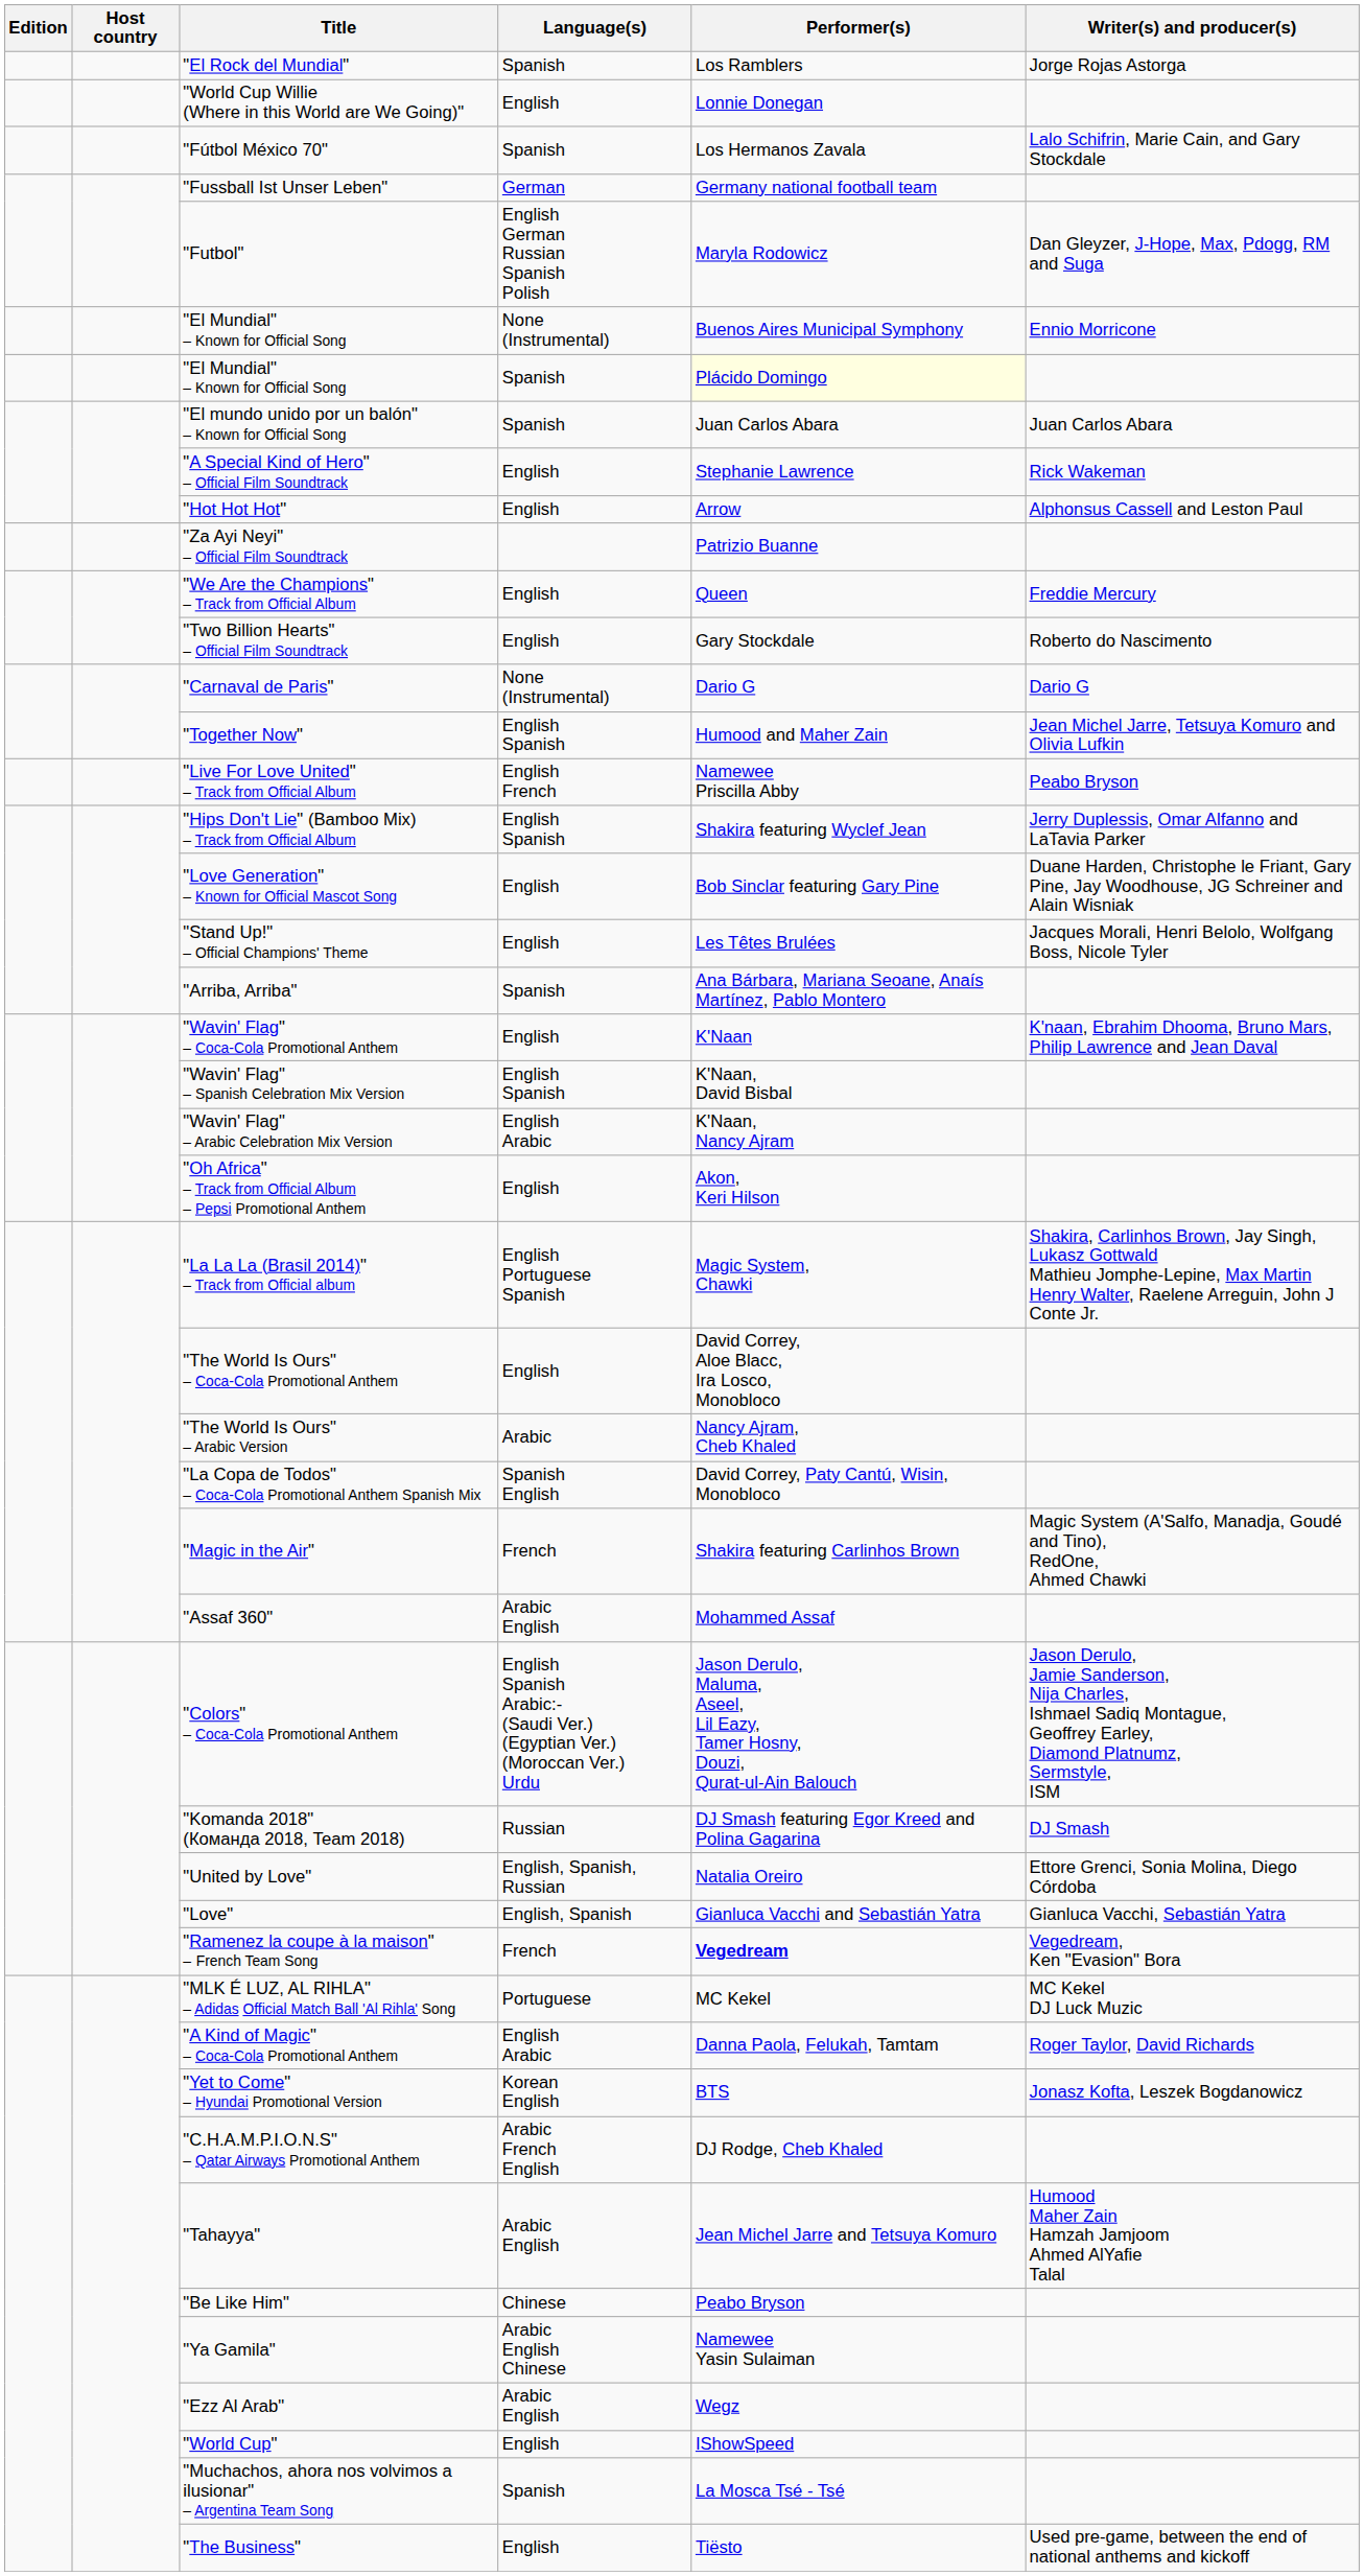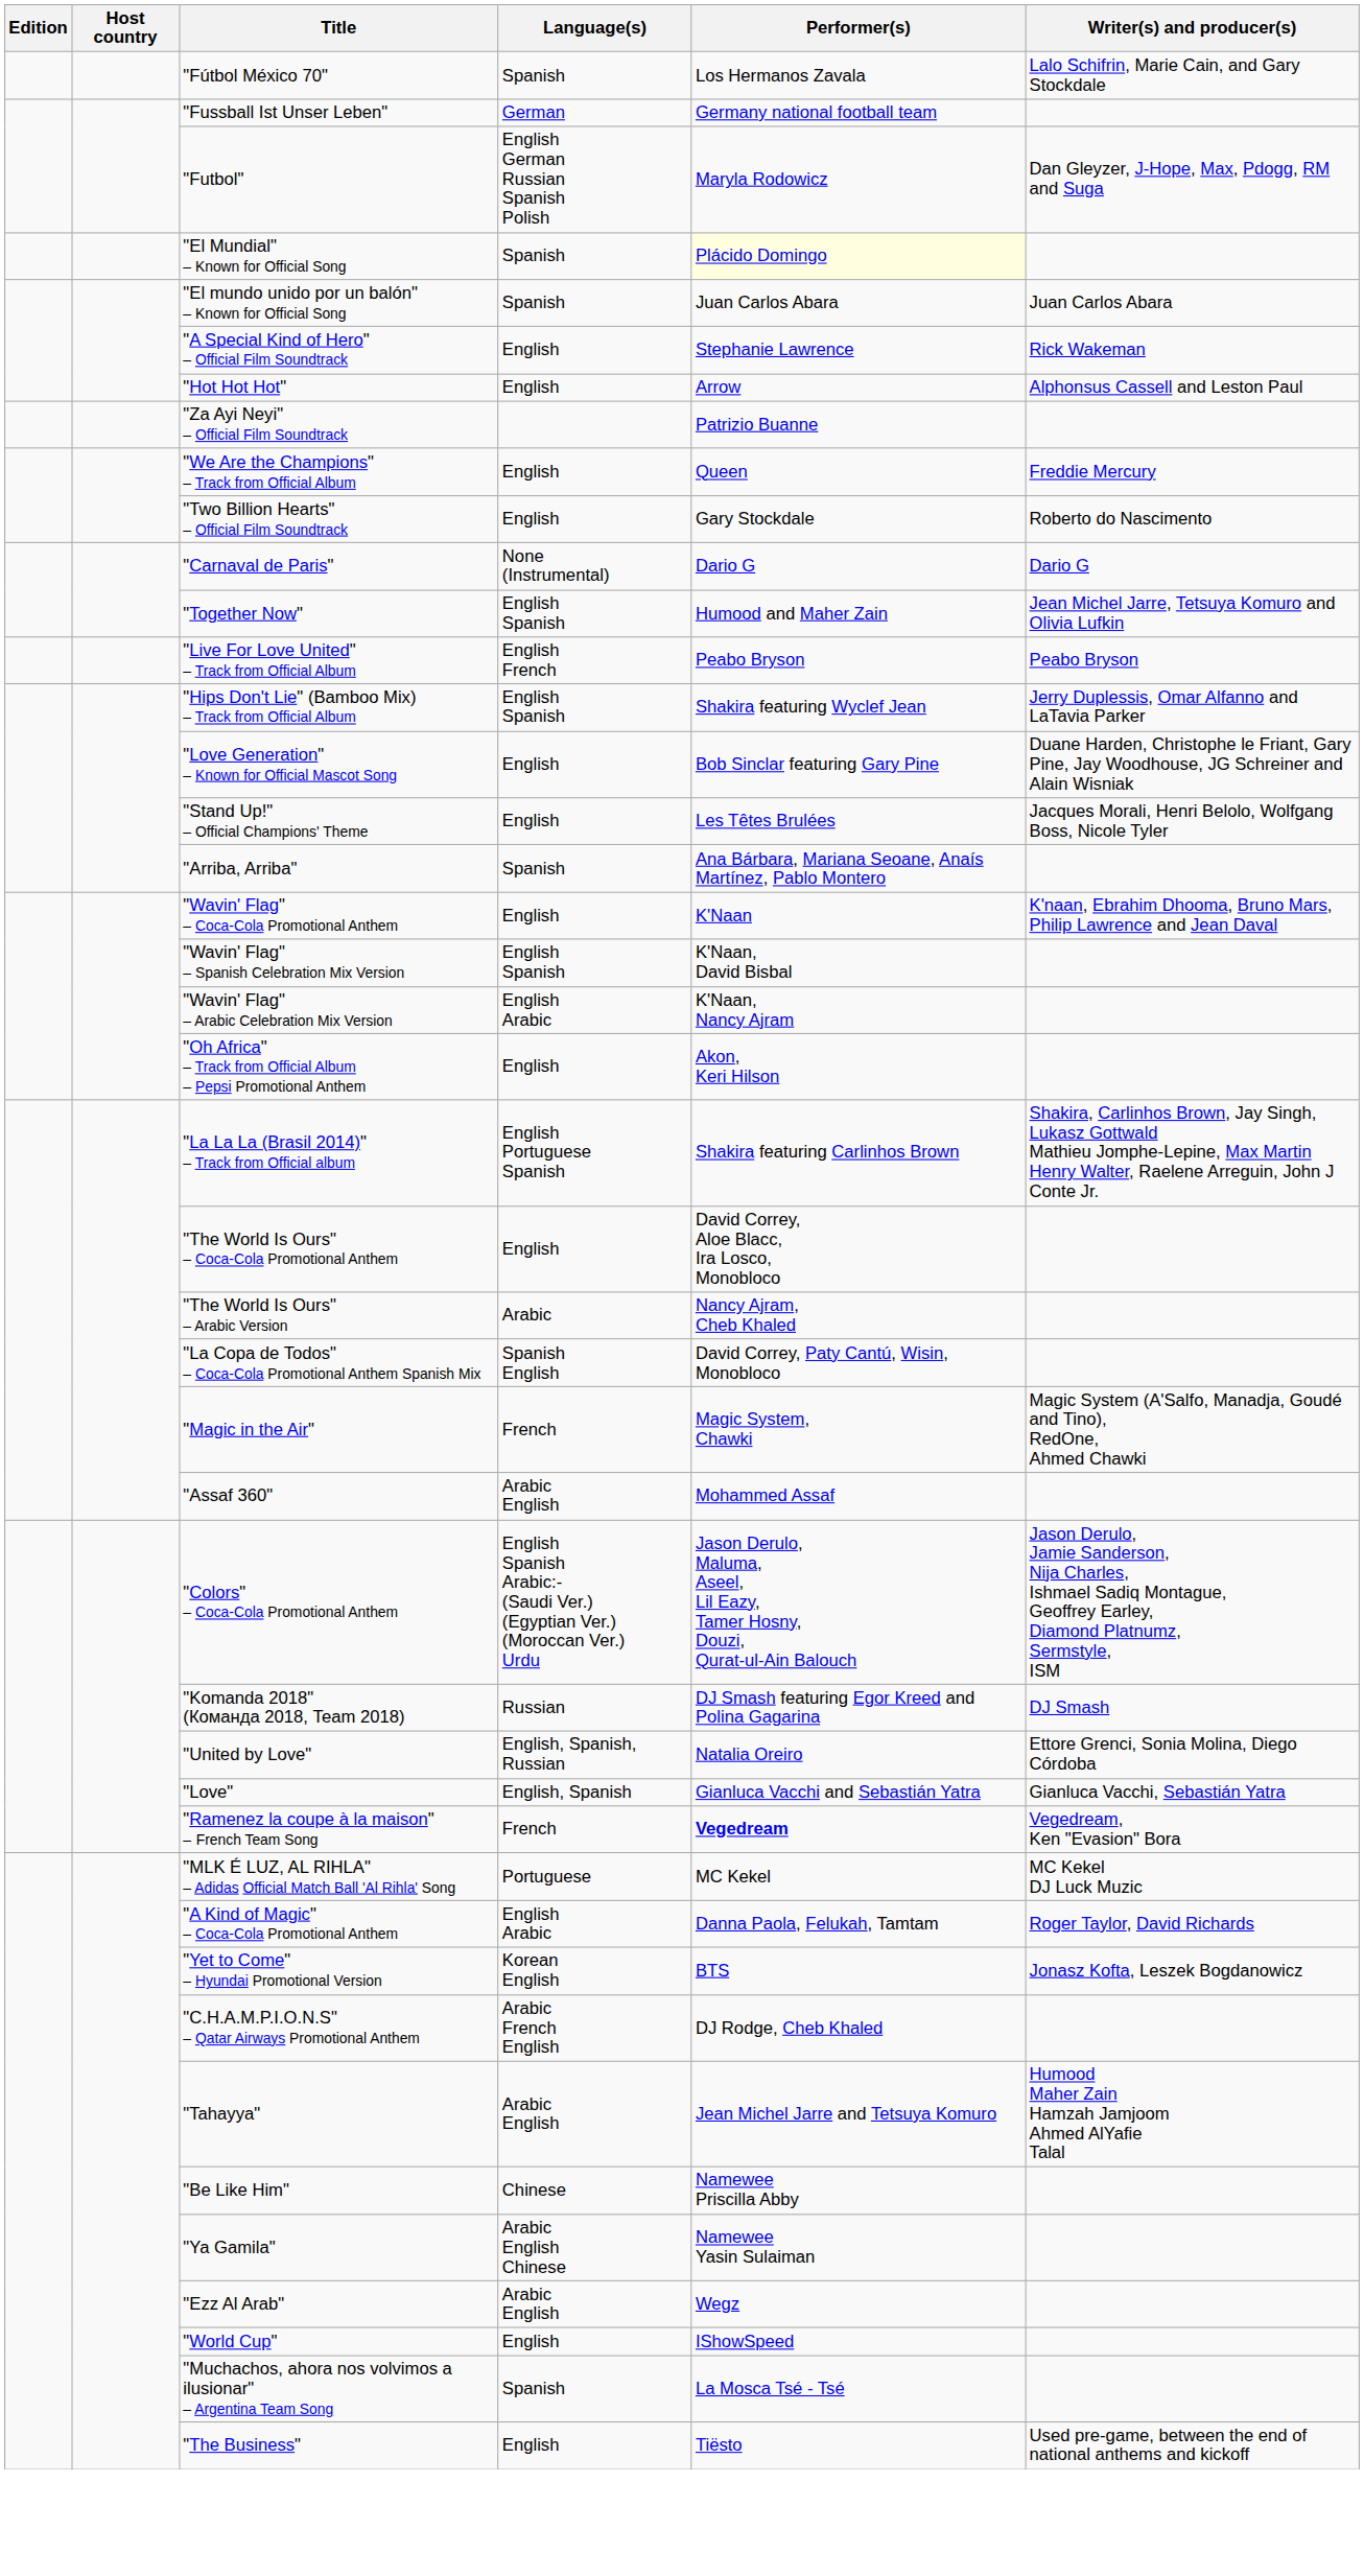- row: "El Rock del Mundial" | Spanish | Los Ramblers | Jorge Rojas Astorga
- row: "World Cup Willie (Where in this World are We Going)" | English | Lonnie Donegan
- row: "El Mundial" – Known for Official Song | None (Instrumental) | Buenos Aires Municipal Symphony | Ennio Morricone
"Live For Love United" – Track from Official Album | Performer(s): Namewee Priscilla Abby -> Peabo Bryson
"La La La (Brasil 2014)" – Track from Official album | Performer(s): Magic System, Chawki -> Shakira featuring Carlinhos Brown
"Magic in the Air" | Performer(s): Shakira featuring Carlinhos Brown -> Magic System, Chawki
"Be Like Him" | Performer(s): Peabo Bryson -> Namewee Priscilla Abby
